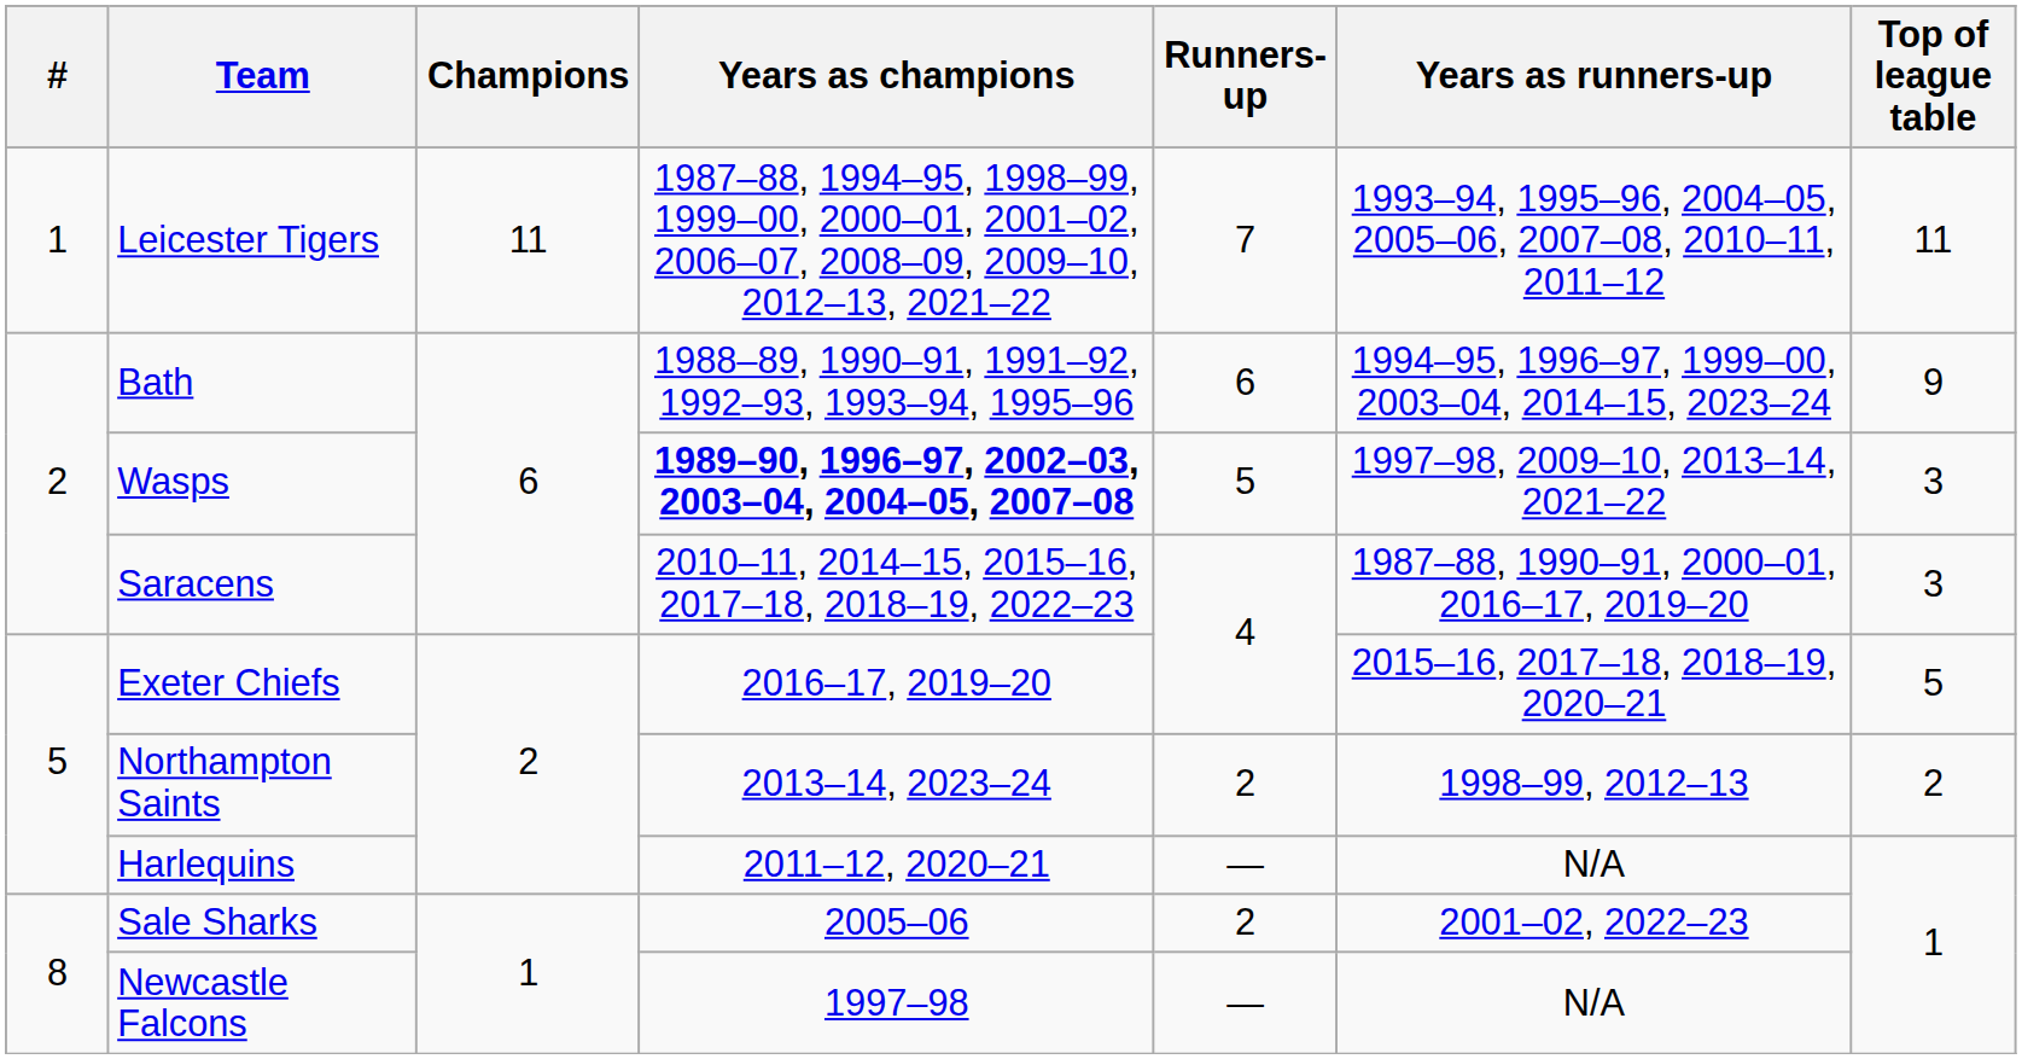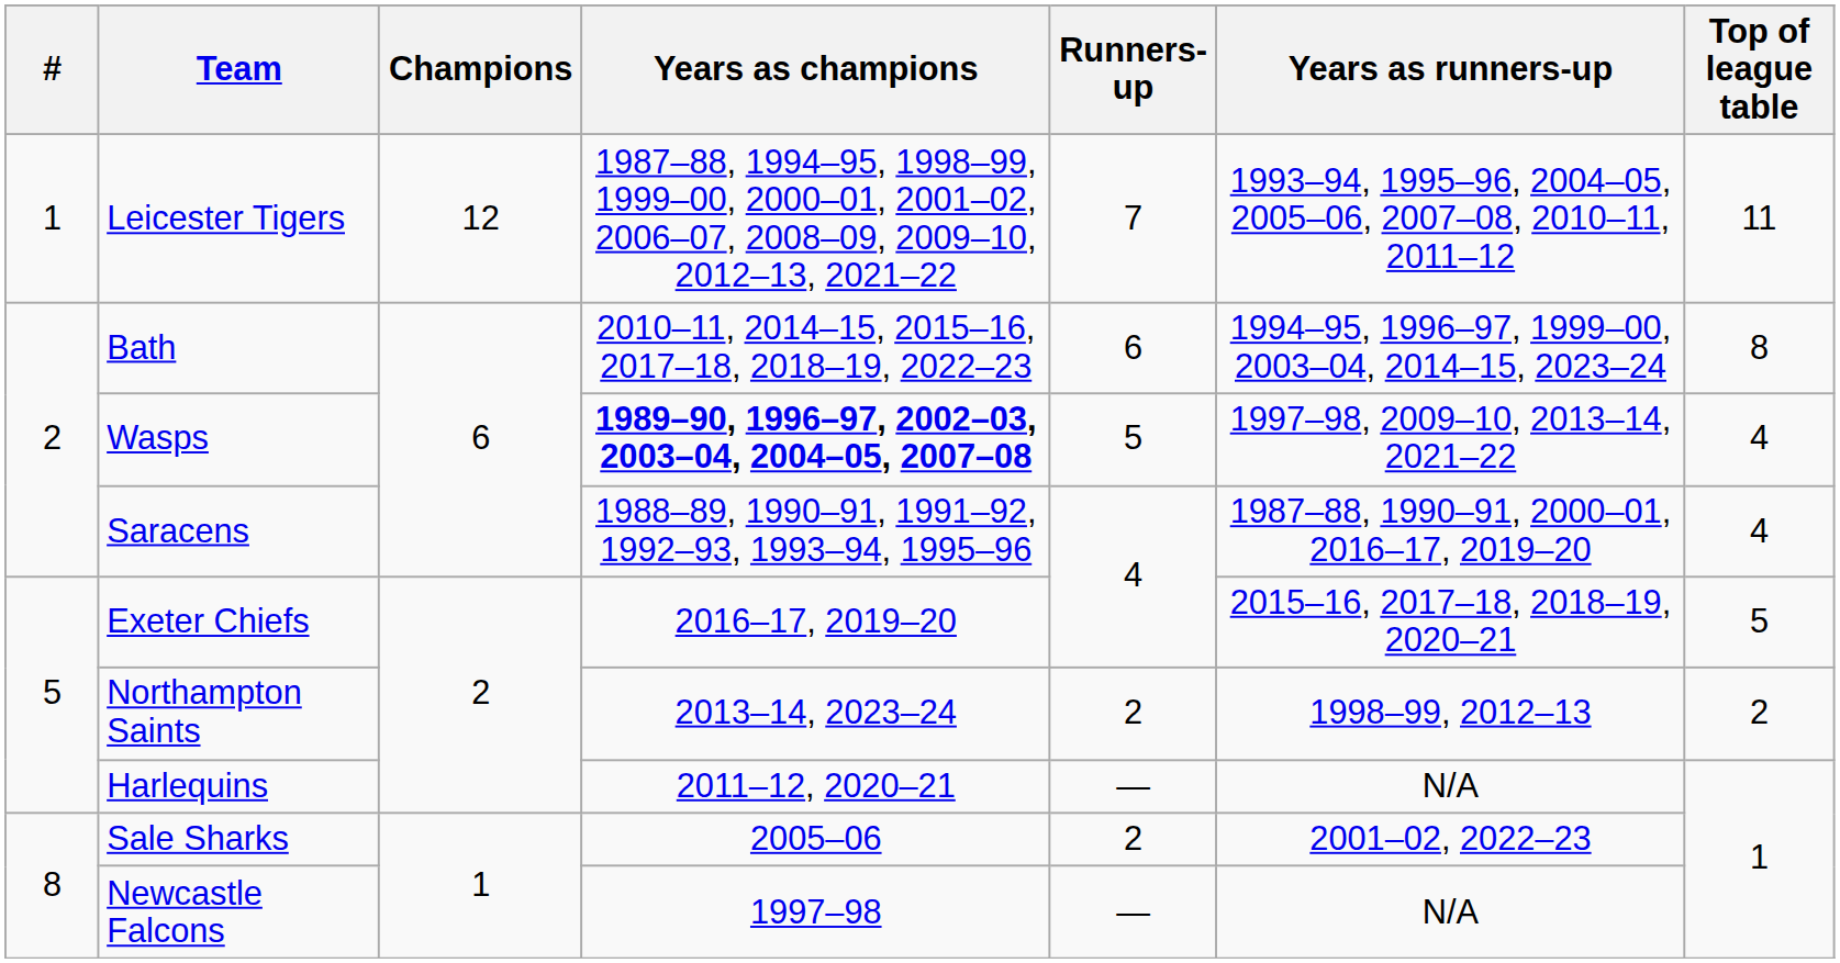Leicester Tigers | Champions: 11 -> 12
Bath | Years as champions: 1988–89, 1990–91, 1991–92, 1992–93, 1993–94, 1995–96 -> 2010–11, 2014–15, 2015–16, 2017–18, 2018–19, 2022–23
Bath | Top of league table: 9 -> 8
Wasps | Top of league table: 3 -> 4
Saracens | Years as champions: 2010–11, 2014–15, 2015–16, 2017–18, 2018–19, 2022–23 -> 1988–89, 1990–91, 1991–92, 1992–93, 1993–94, 1995–96
Saracens | Top of league table: 3 -> 4
